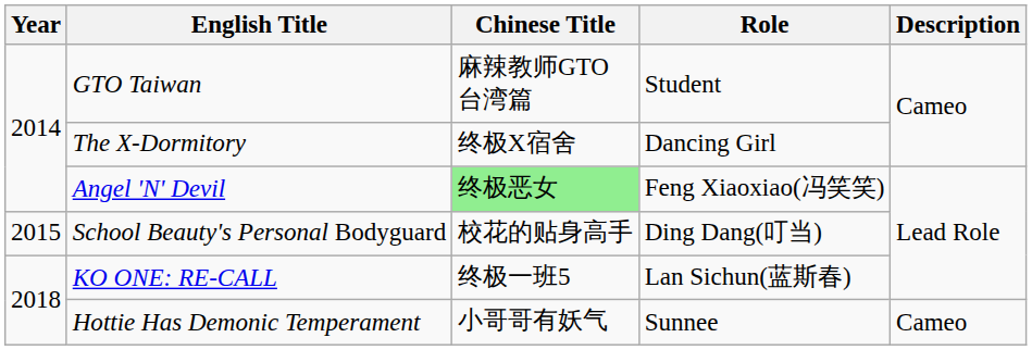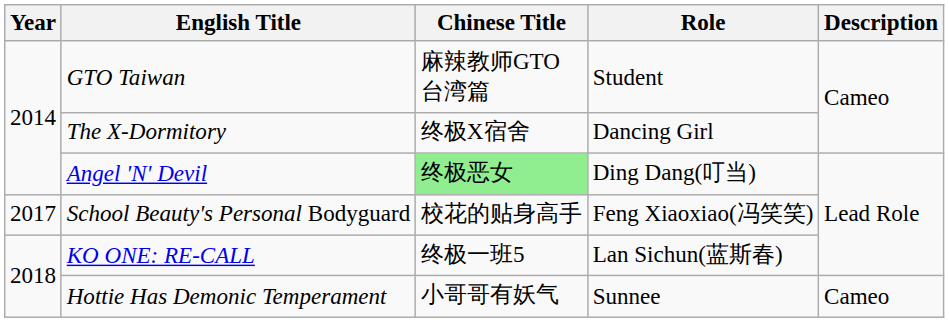Angel 'N' Devil | Role: Feng Xiaoxiao(冯笑笑) -> Ding Dang(叮当)
School Beauty's Personal Bodyguard | Year: 2015 -> 2017
School Beauty's Personal Bodyguard | Role: Ding Dang(叮当) -> Feng Xiaoxiao(冯笑笑)
